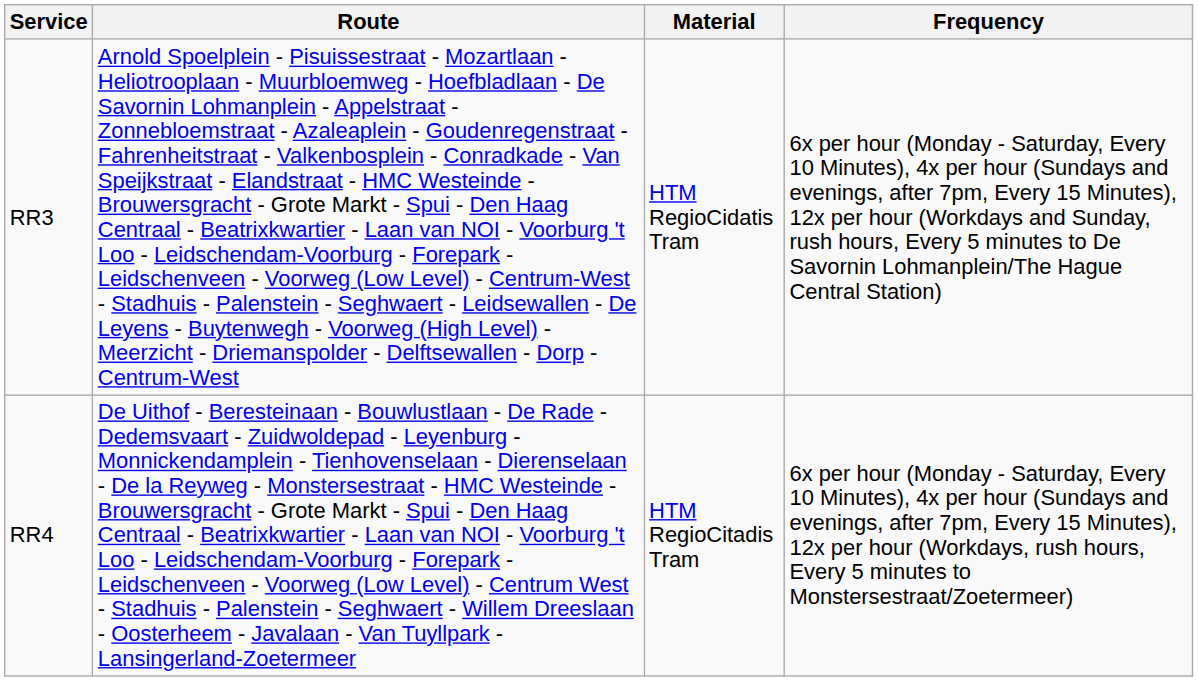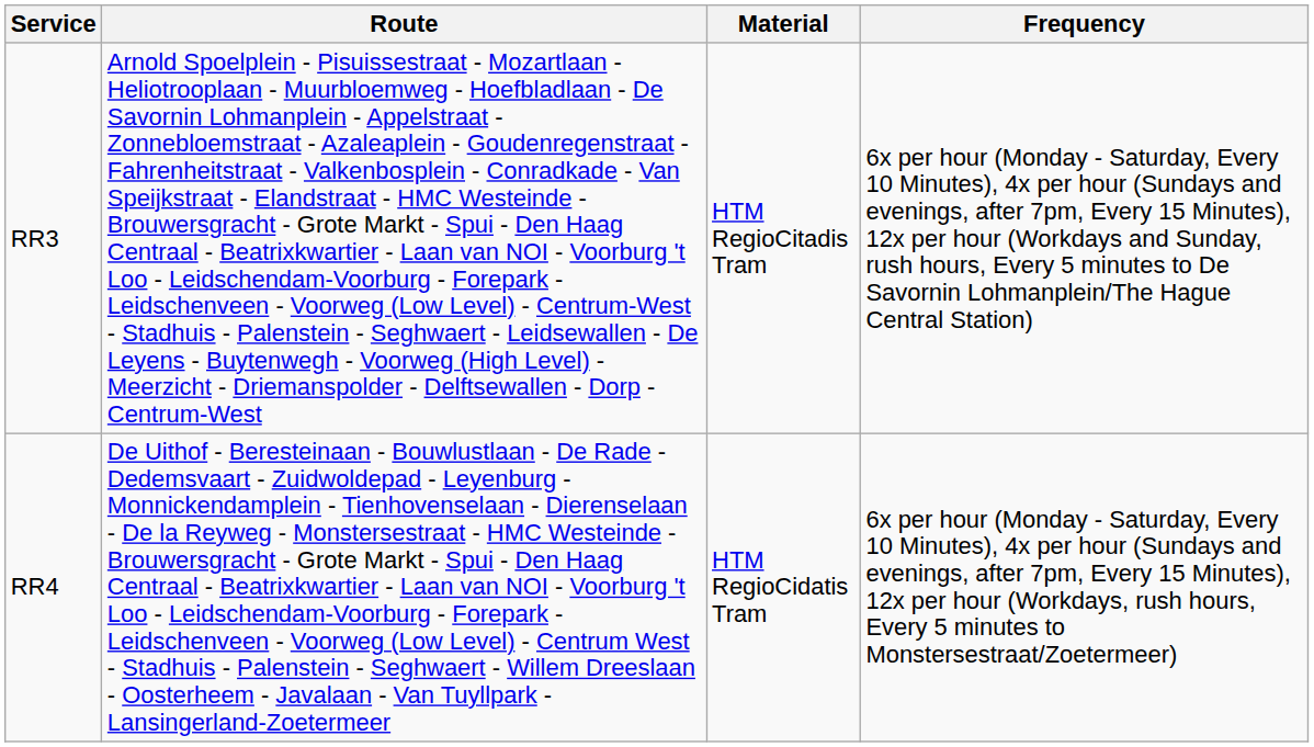RR3 | Material: HTM RegioCidatis Tram -> HTM RegioCitadis Tram
RR4 | Material: HTM RegioCitadis Tram -> HTM RegioCidatis Tram
